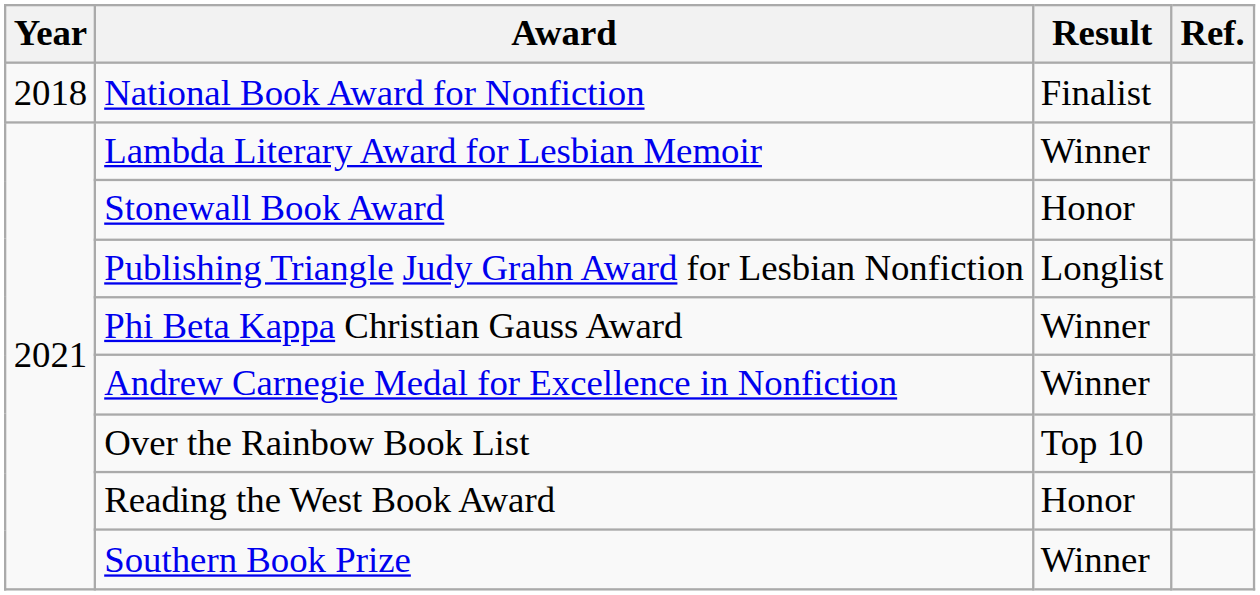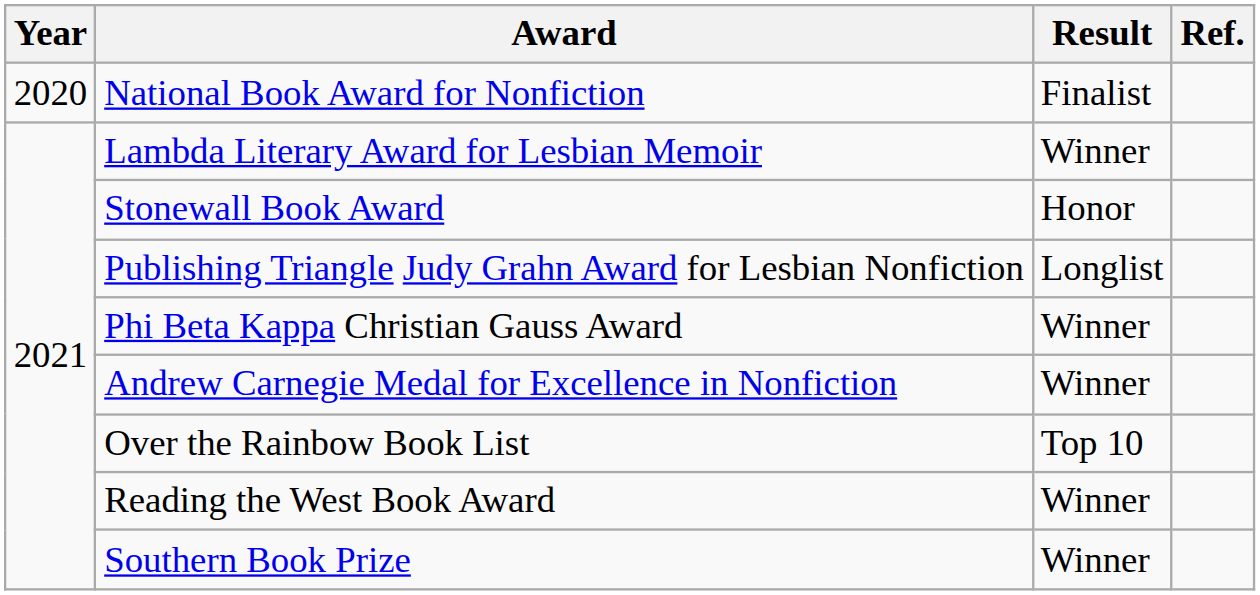National Book Award for Nonfiction | Year: 2018 -> 2020
Reading the West Book Award | Result: Honor -> Winner
